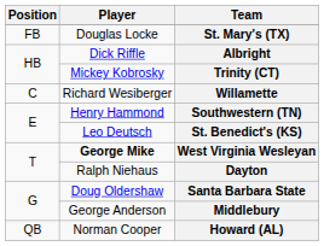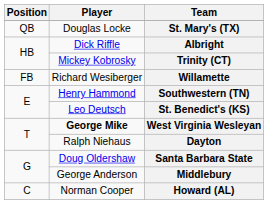St. Mary's (TX) | Position: FB -> QB
Willamette | Position: C -> FB
Howard (AL) | Position: QB -> C
